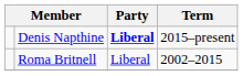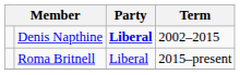Denis Napthine | Term: 2015–present -> 2002–2015
Roma Britnell | Term: 2002–2015 -> 2015–present
